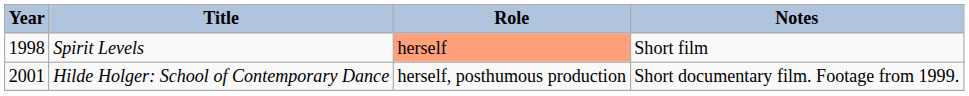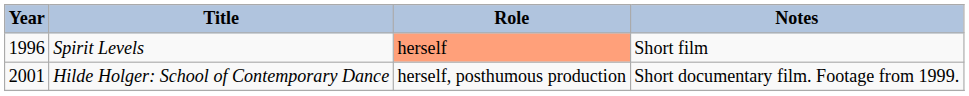Spirit Levels | Year: 1998 -> 1996
